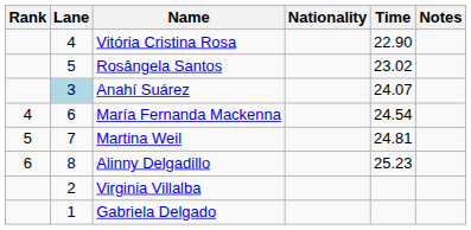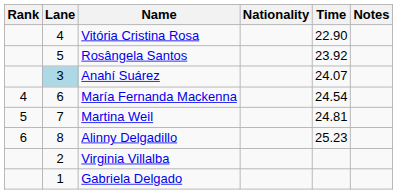Rosângela Santos | Time: 23.02 -> 23.92
